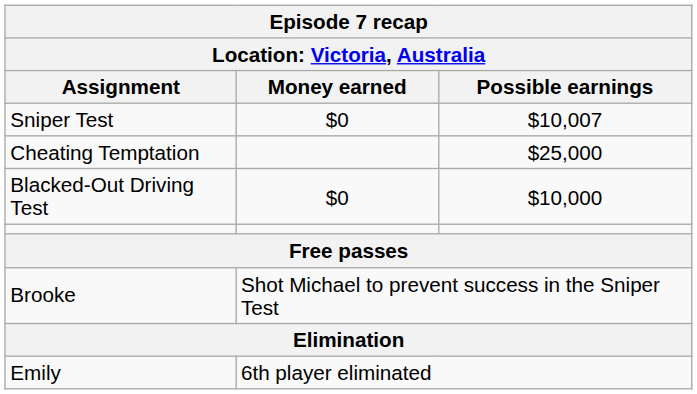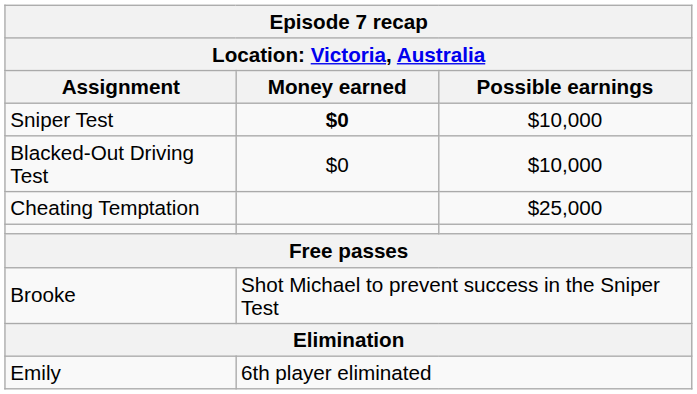Sniper Test | Money earned: normal -> bold
Sniper Test | Possible earnings: $10,007 -> $10,000
rows swapped: Blacked-Out Driving Test <-> Cheating Temptation
